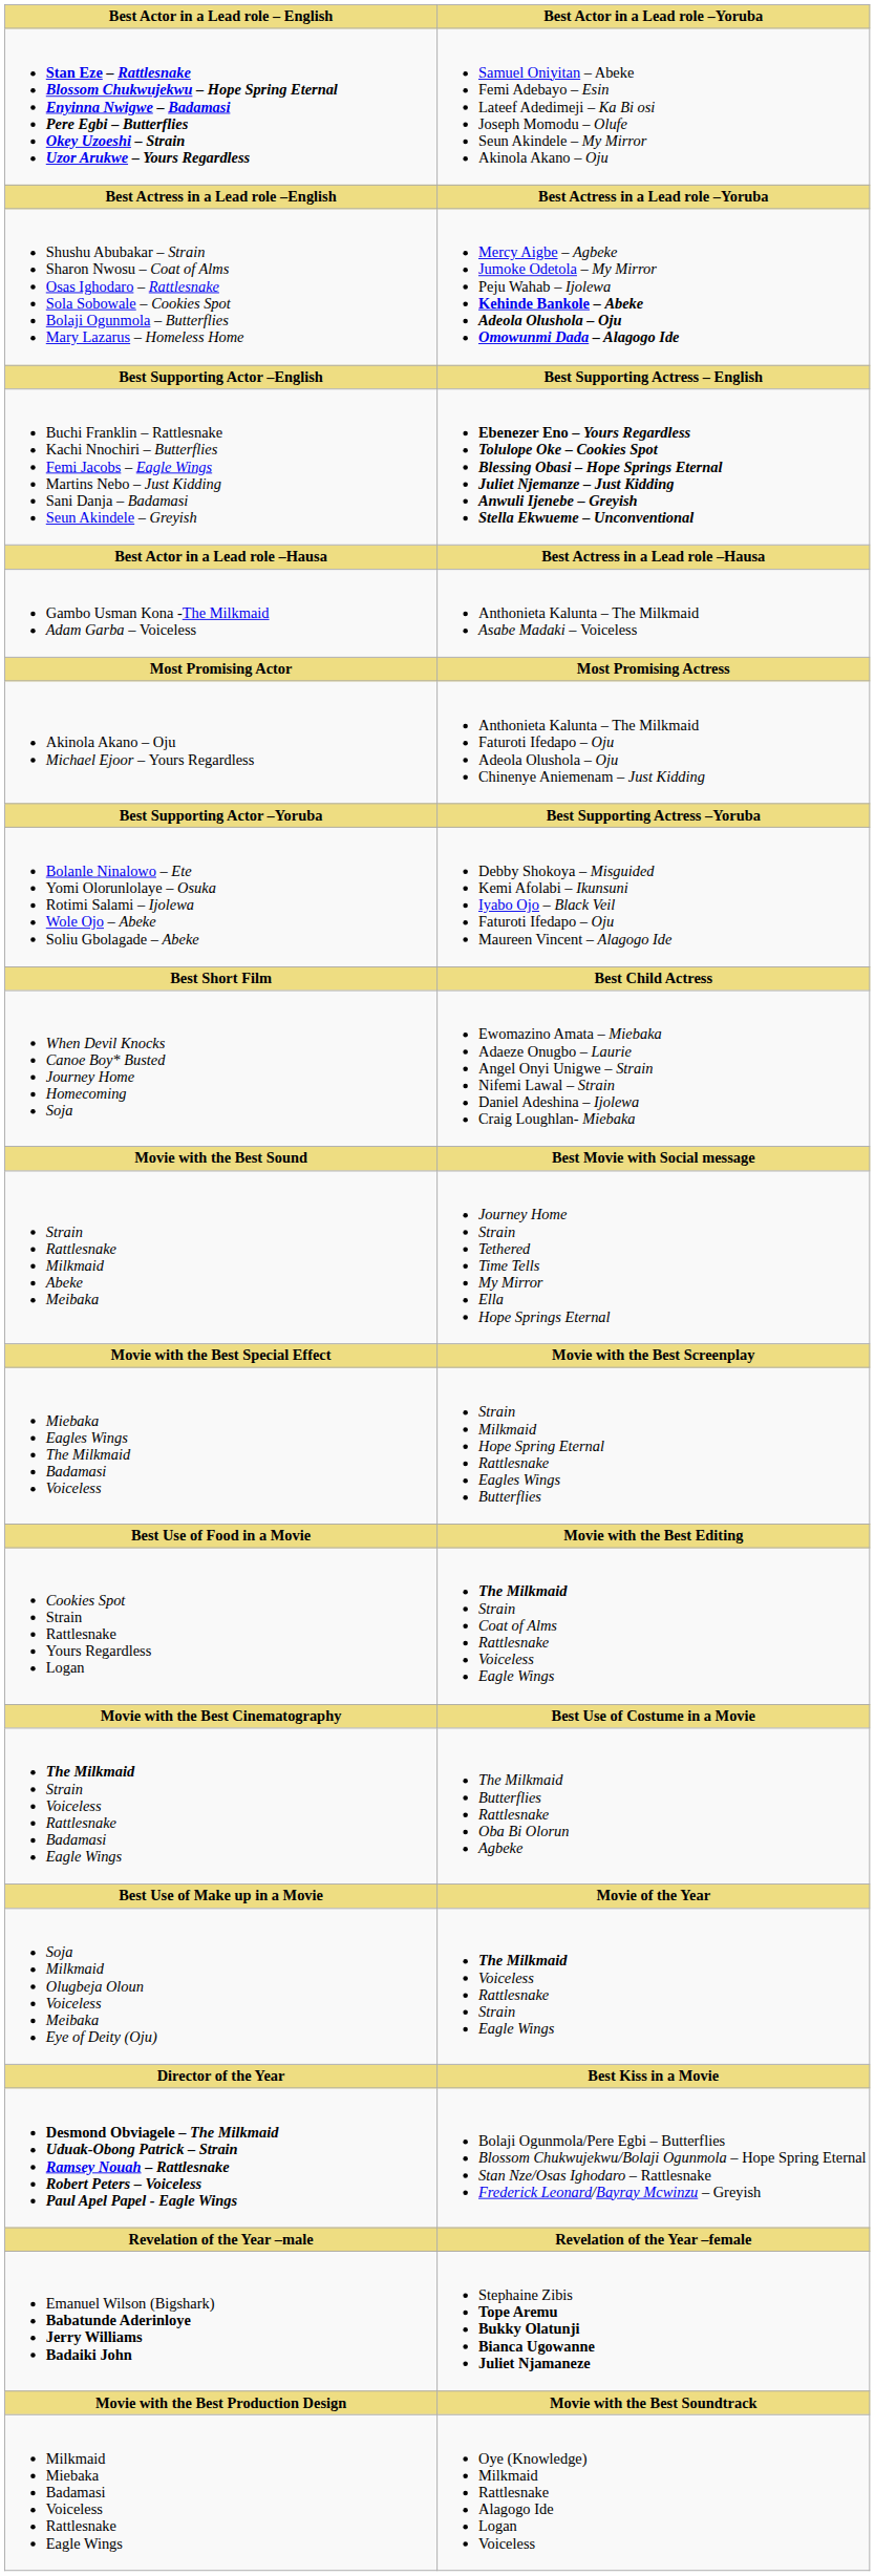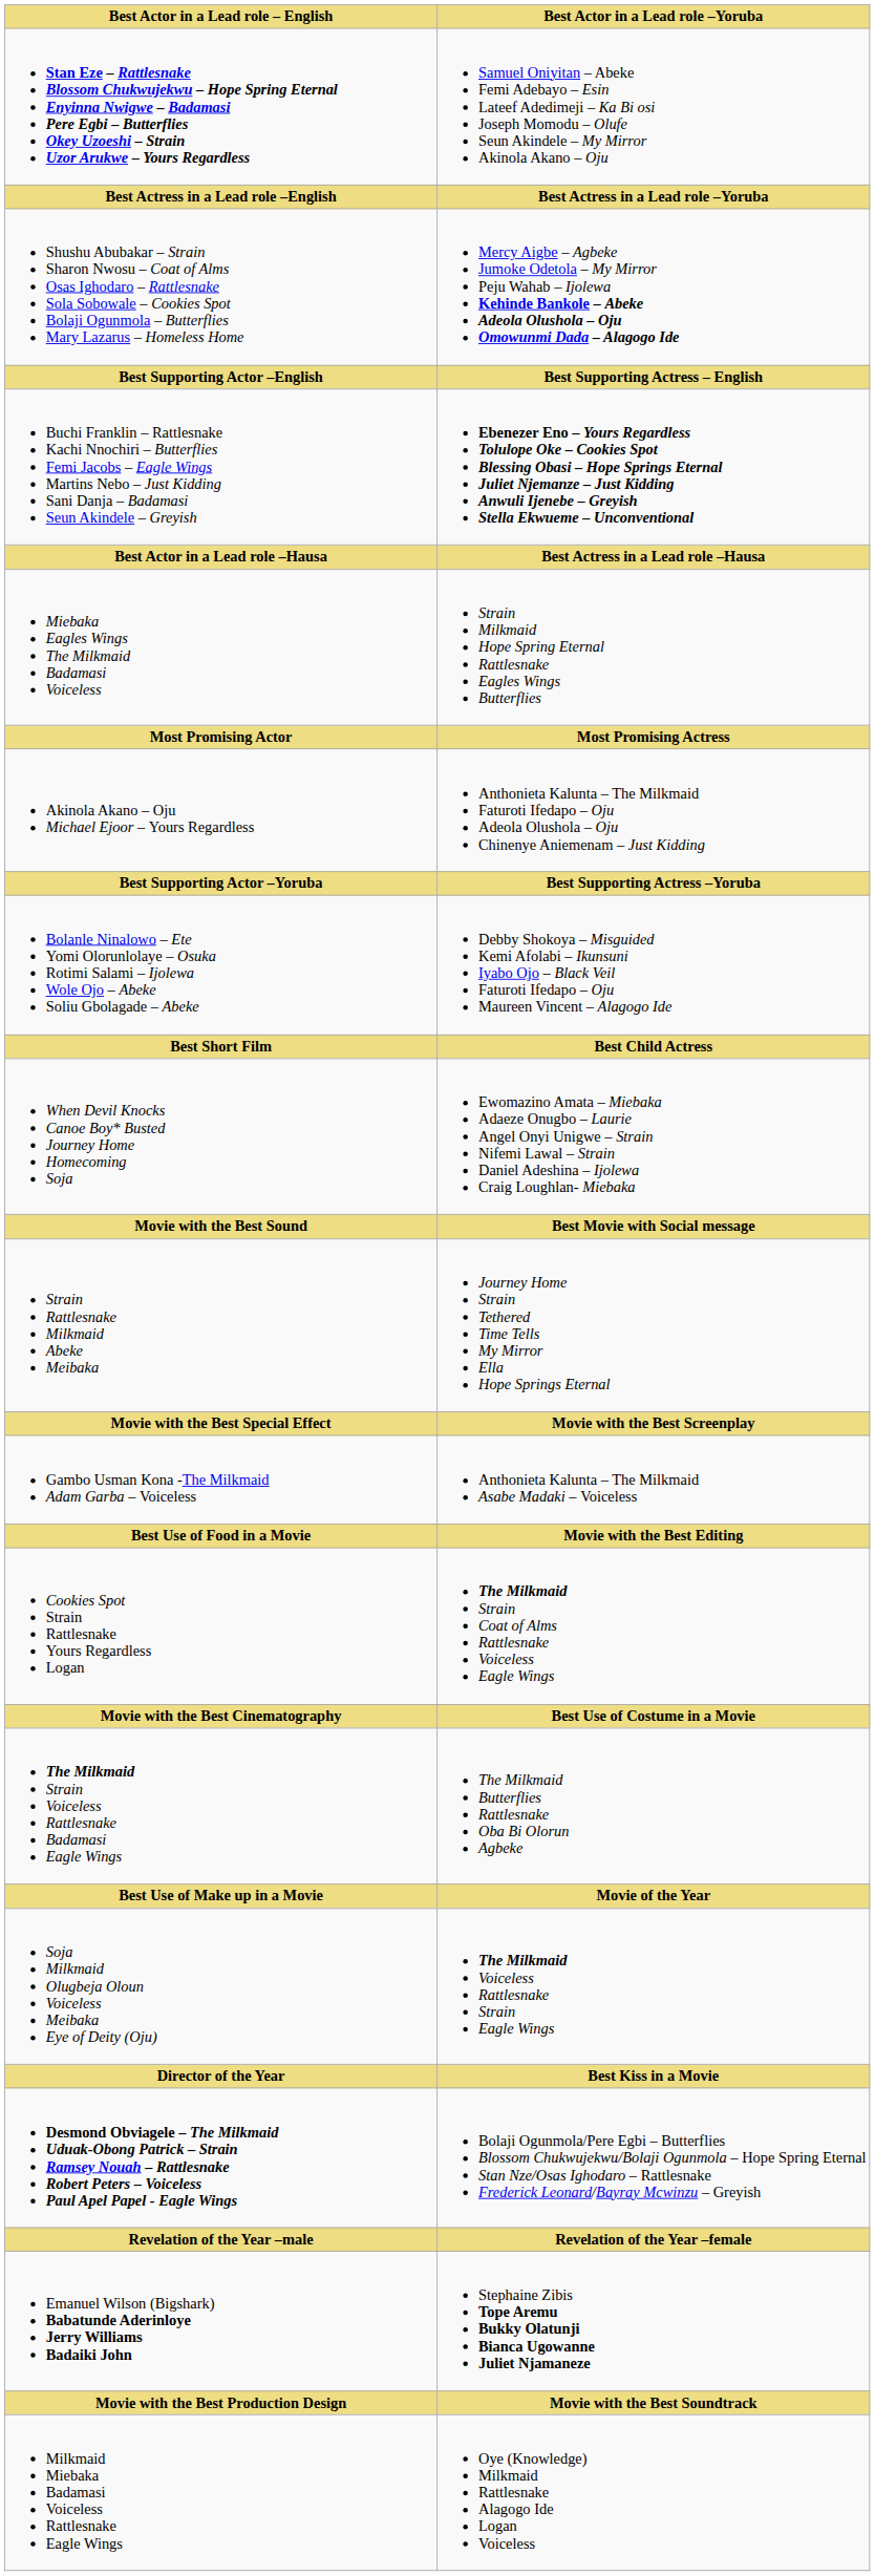rows swapped: Gambo Usman Kona -The Milkmaid Adam Garba – Voiceless <-> Miebaka Eagles Wings The Milkmaid Badamasi Voiceless
